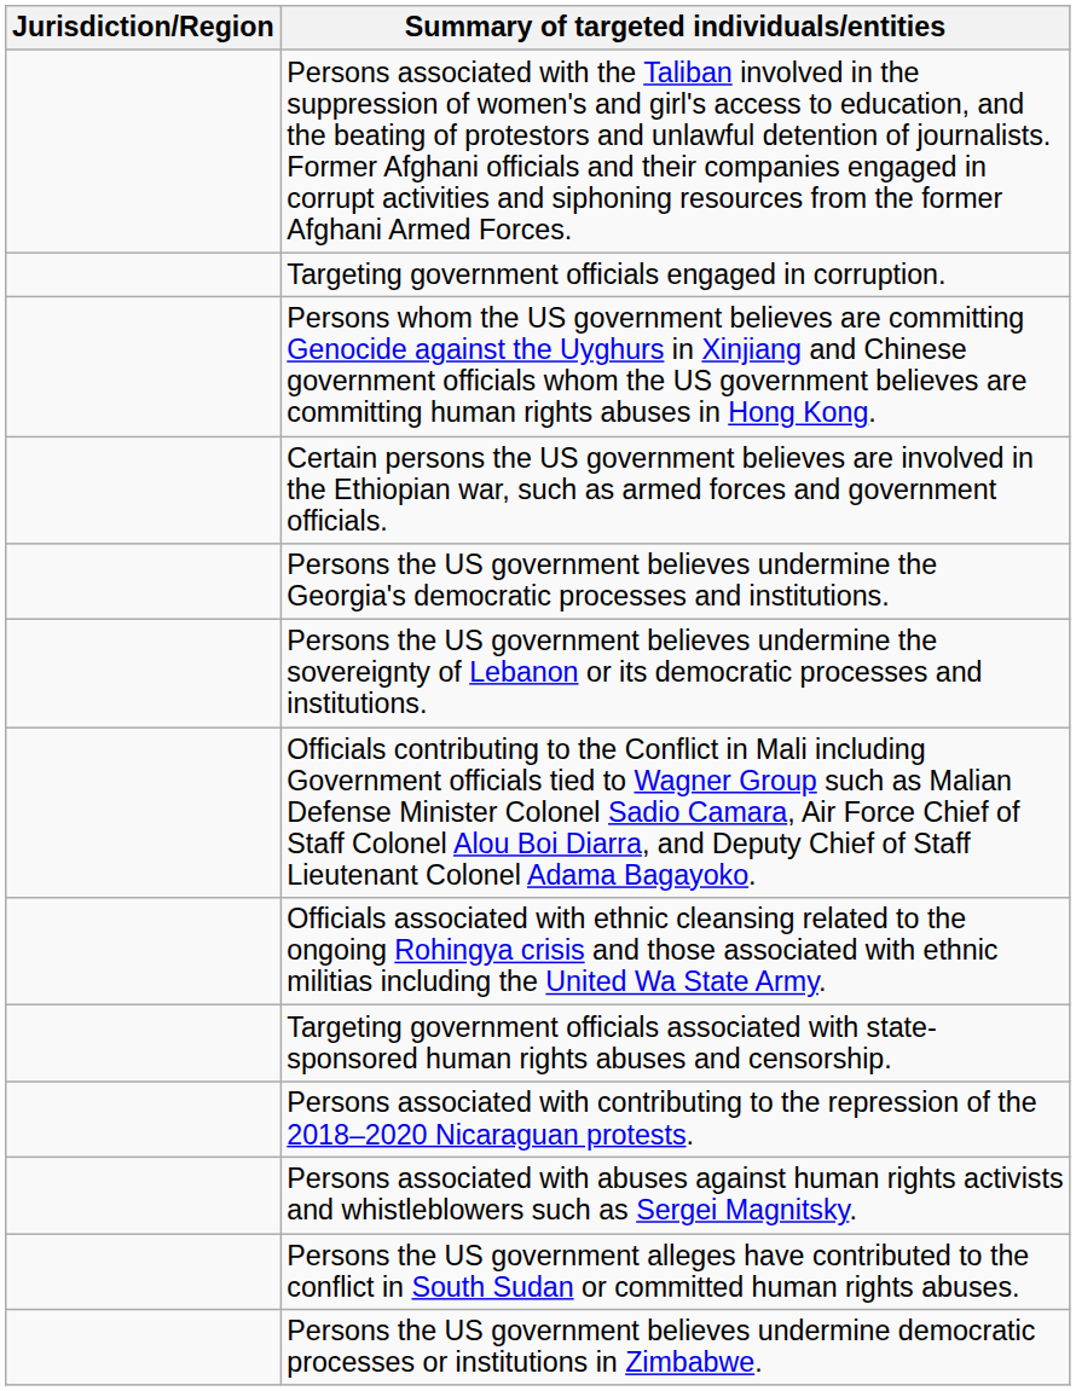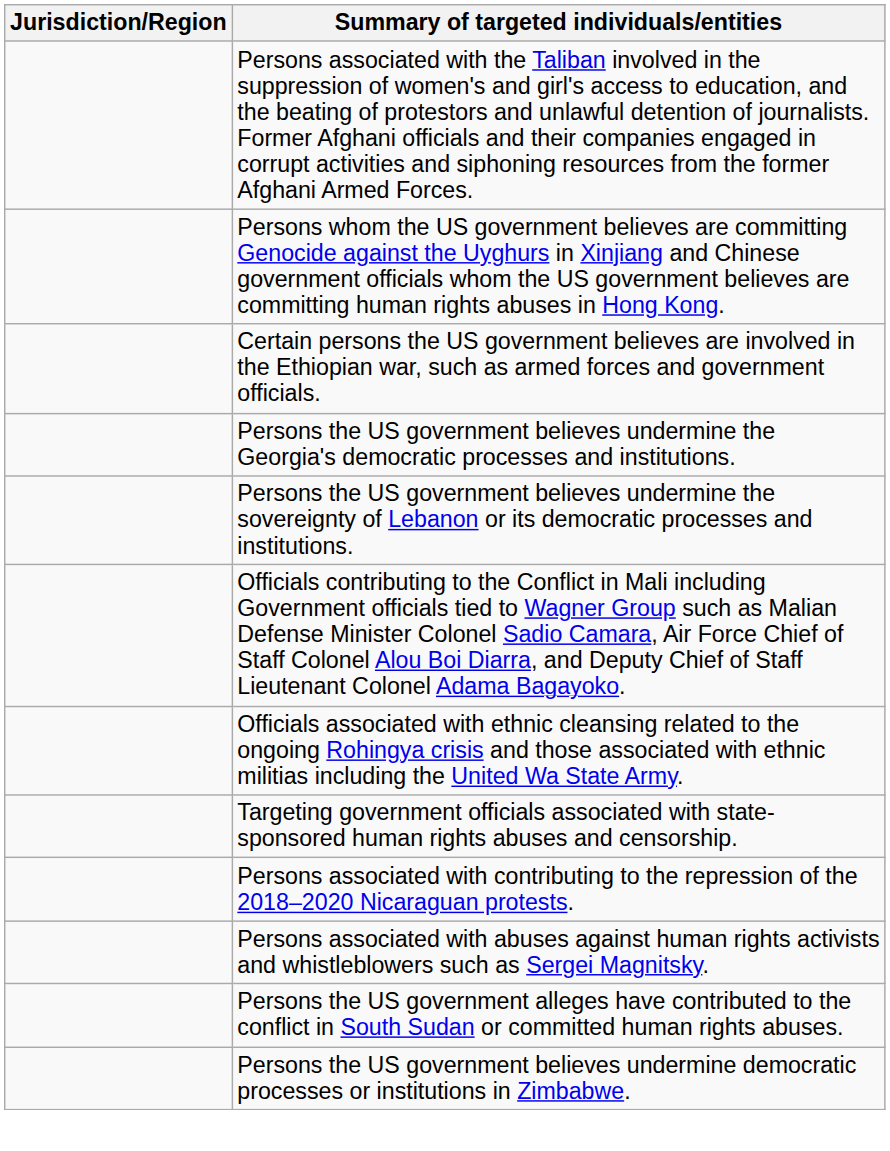- row: Targeting government officials engaged in corruption.
